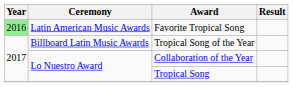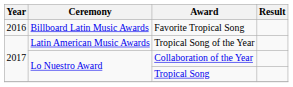Favorite Tropical Song | Year: lightgreen background -> no background
Favorite Tropical Song | Ceremony: Latin American Music Awards -> Billboard Latin Music Awards
Tropical Song of the Year | Ceremony: Billboard Latin Music Awards -> Latin American Music Awards
